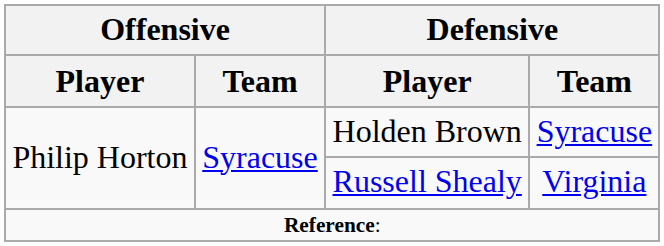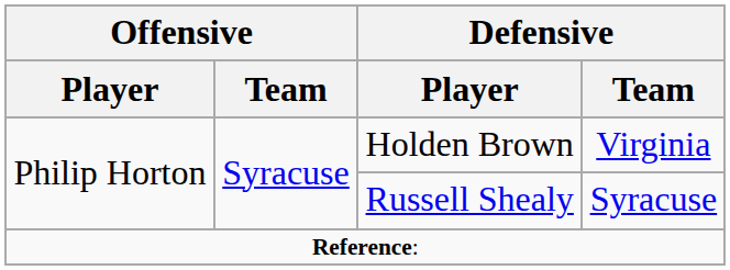Holden Brown | Defensive / Team: Syracuse -> Virginia
Russell Shealy | Defensive / Team: Virginia -> Syracuse
